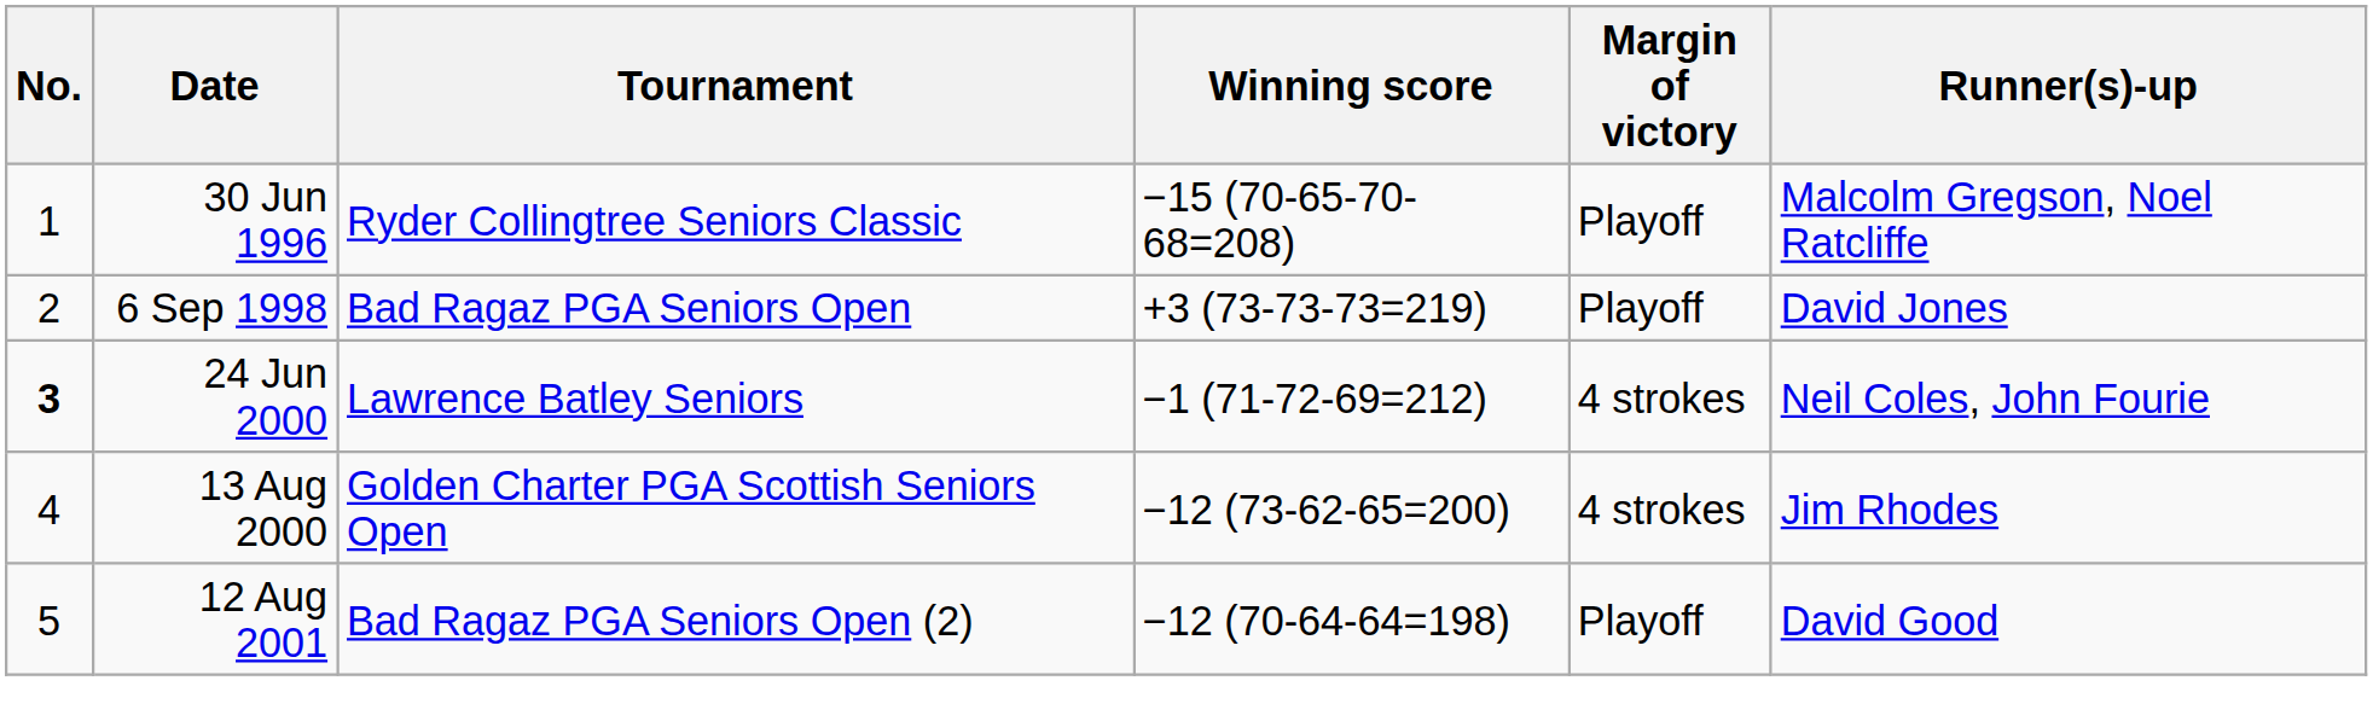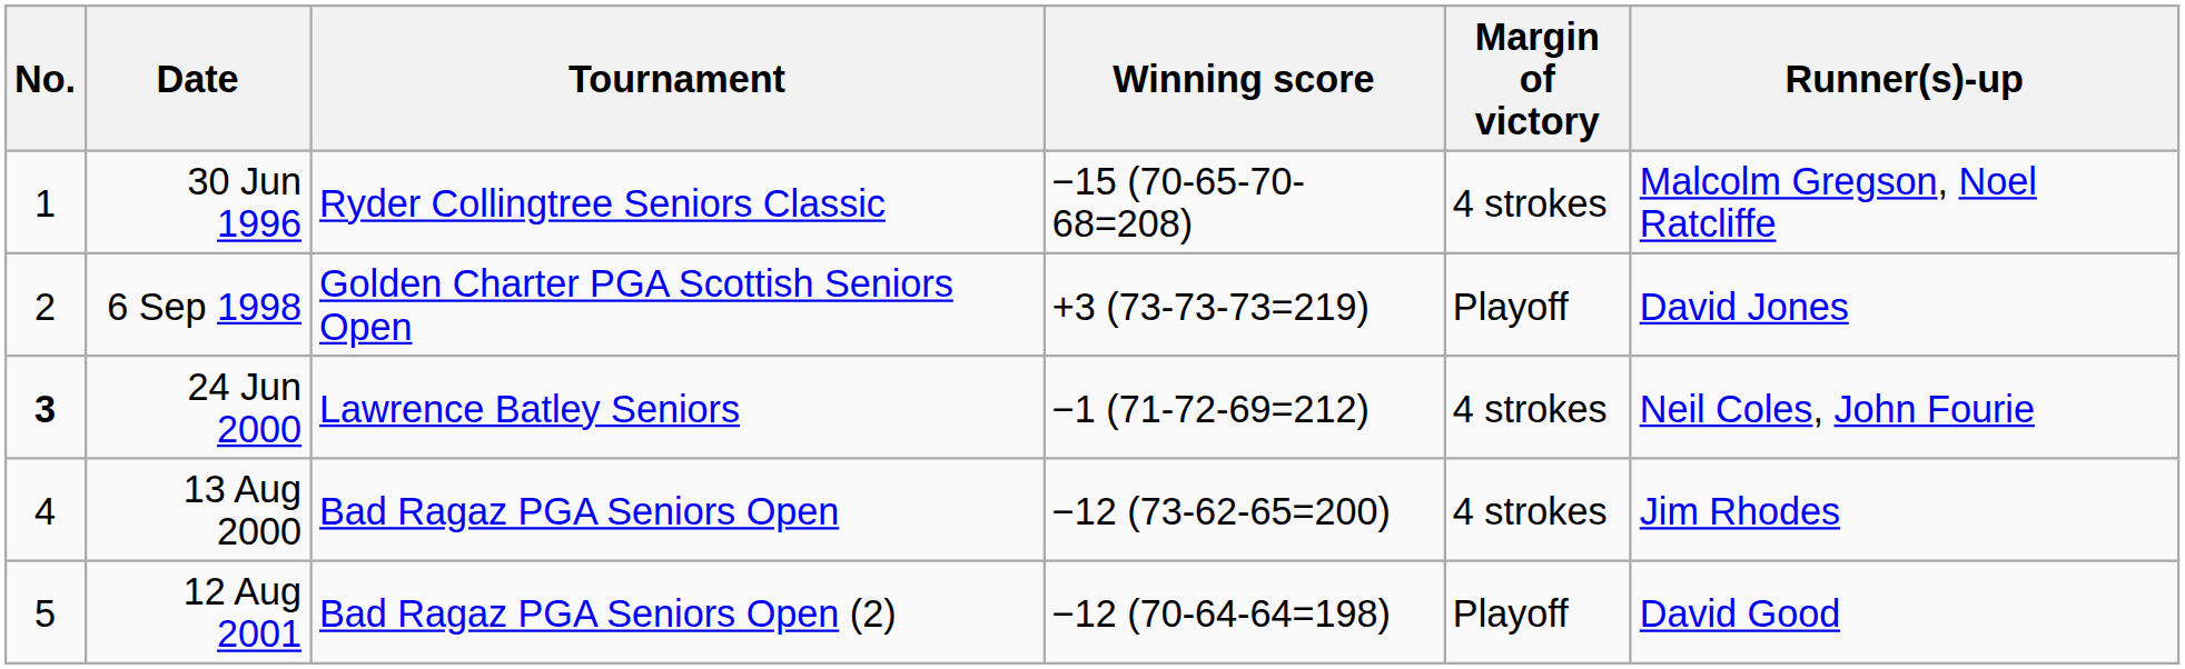30 Jun 1996 | Margin of victory: Playoff -> 4 strokes
6 Sep 1998 | Tournament: Bad Ragaz PGA Seniors Open -> Golden Charter PGA Scottish Seniors Open
13 Aug 2000 | Tournament: Golden Charter PGA Scottish Seniors Open -> Bad Ragaz PGA Seniors Open
